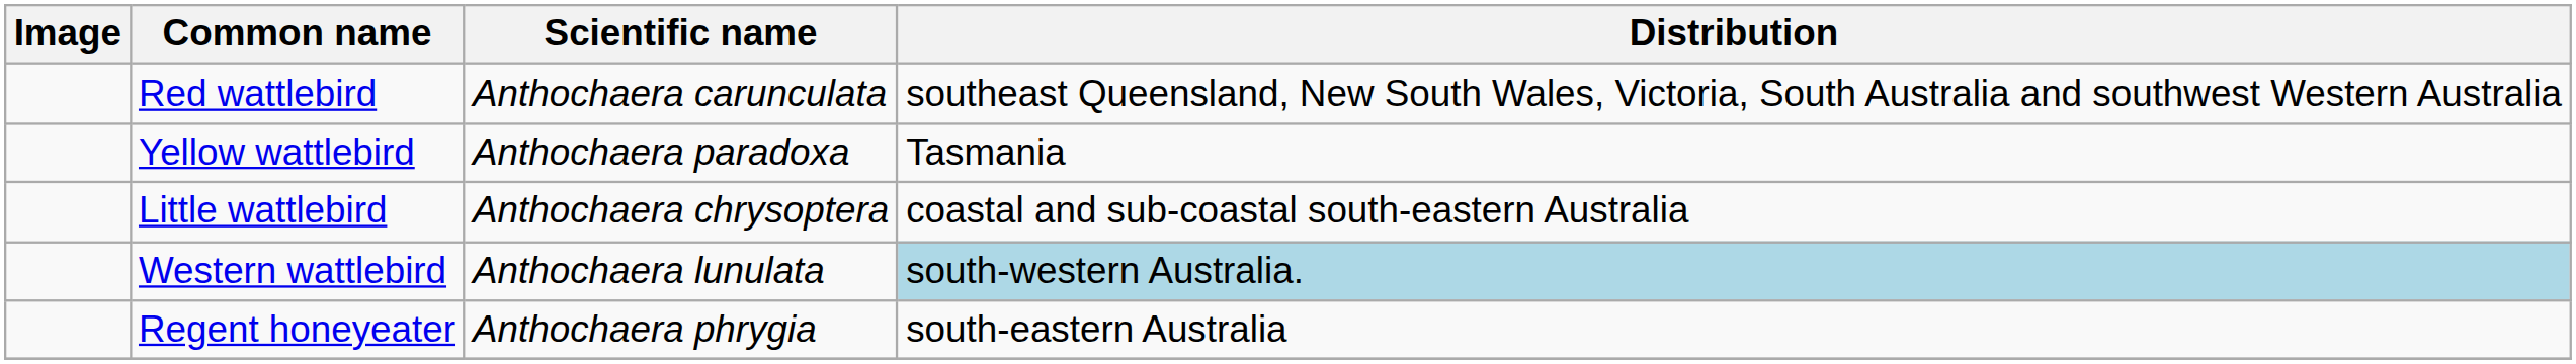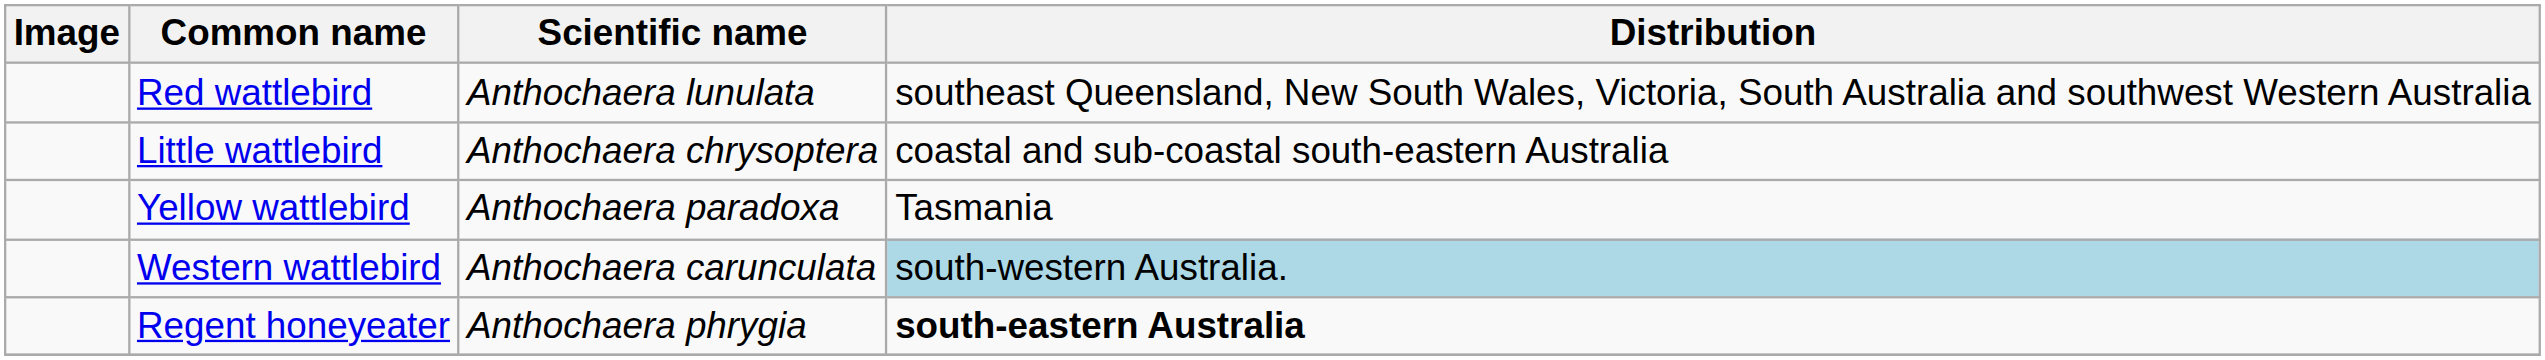Red wattlebird | Scientific name: Anthochaera carunculata -> Anthochaera lunulata
rows swapped: Little wattlebird <-> Yellow wattlebird
Western wattlebird | Scientific name: Anthochaera lunulata -> Anthochaera carunculata
Regent honeyeater | Distribution: normal -> bold
